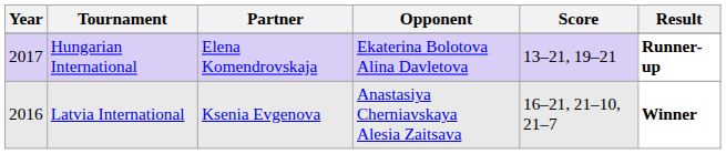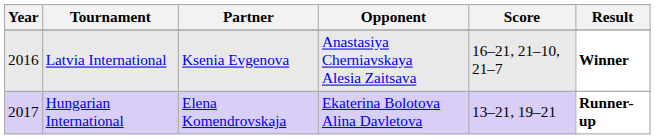rows swapped: Hungarian International <-> Latvia International
